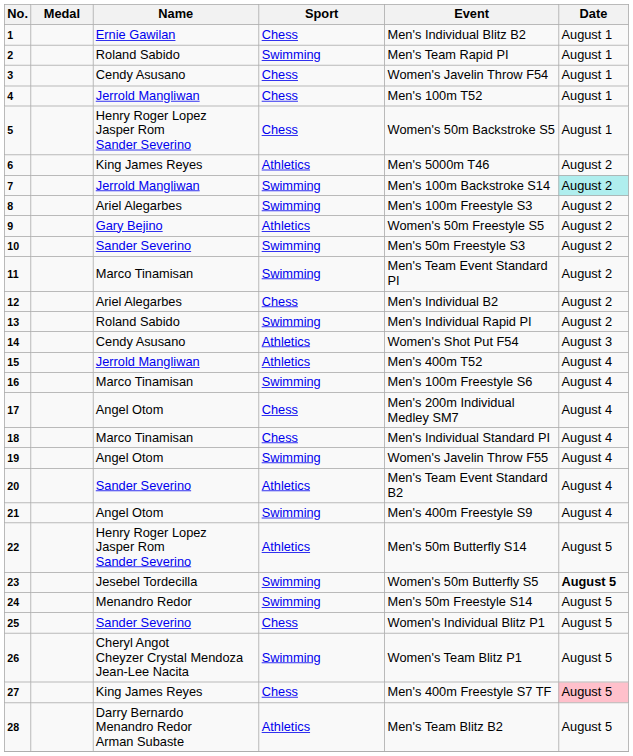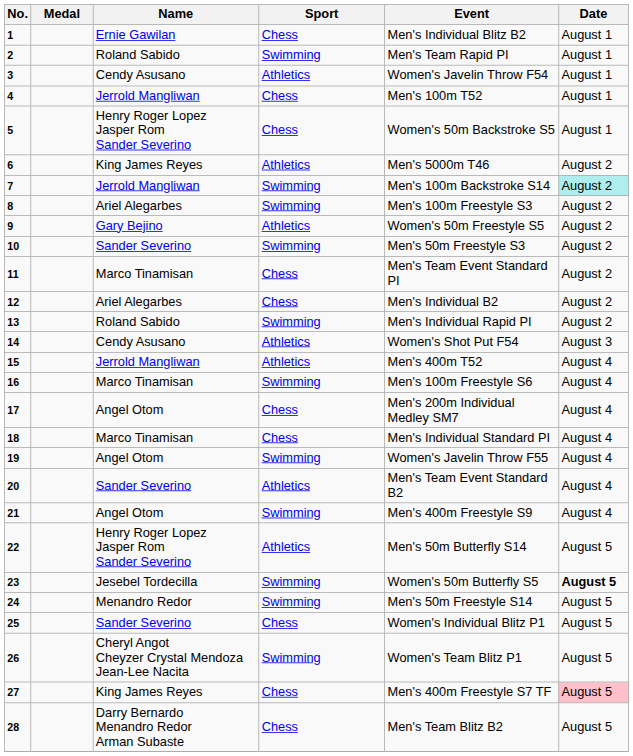3 | Sport: Chess -> Athletics
11 | Sport: Swimming -> Chess
28 | Sport: Athletics -> Chess
